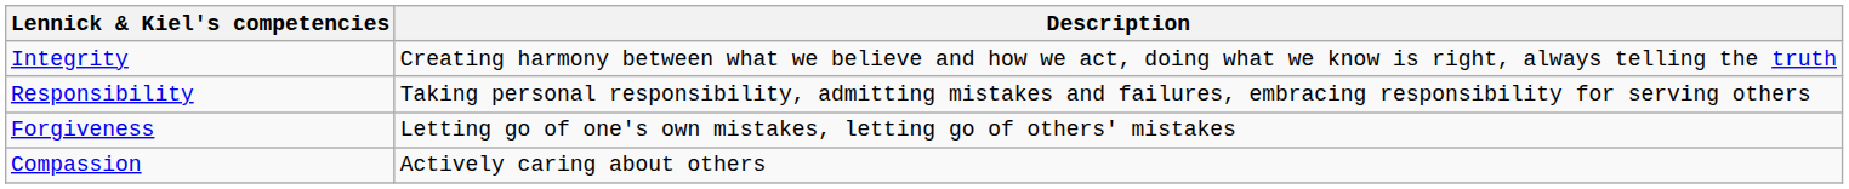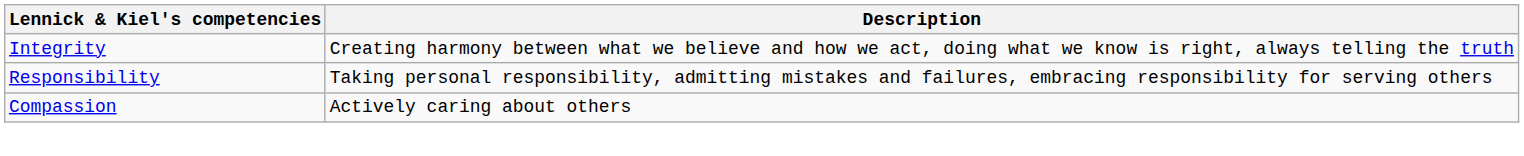- row: Forgiveness | Letting go of one's own mistakes, letting go of others' mistakes
